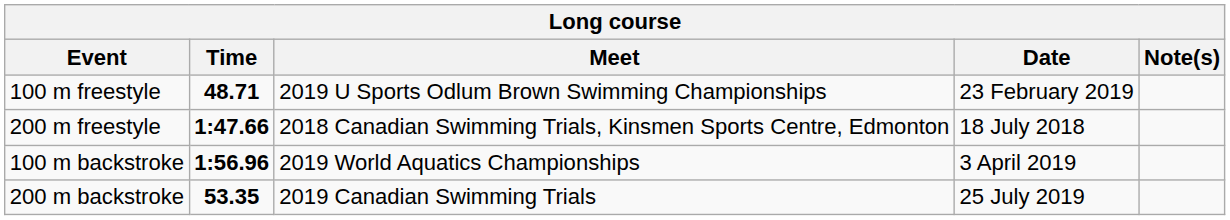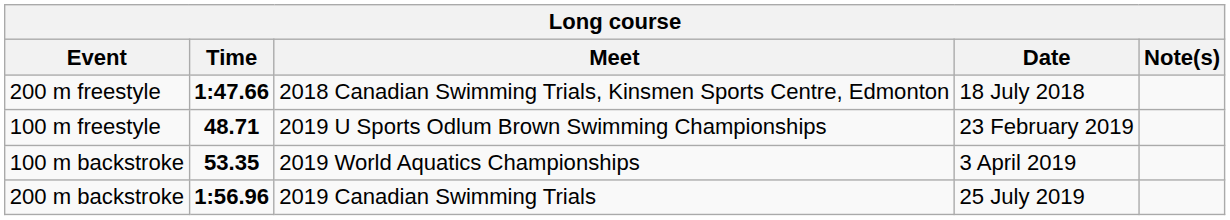rows swapped: 100 m freestyle <-> 200 m freestyle
100 m backstroke | Time: 1:56.96 -> 53.35
200 m backstroke | Time: 53.35 -> 1:56.96
